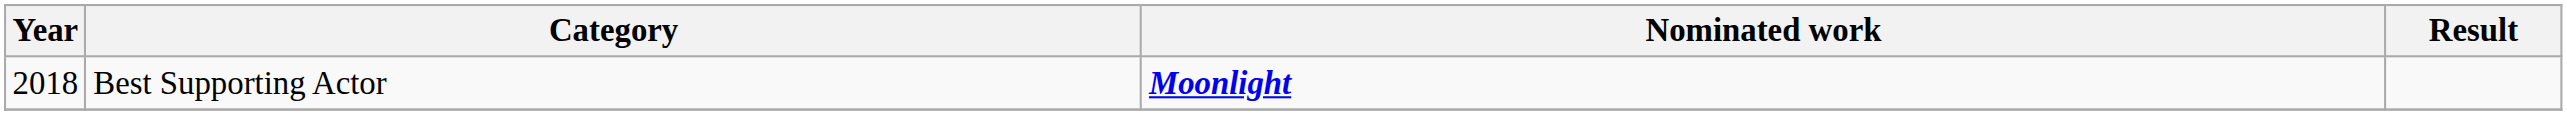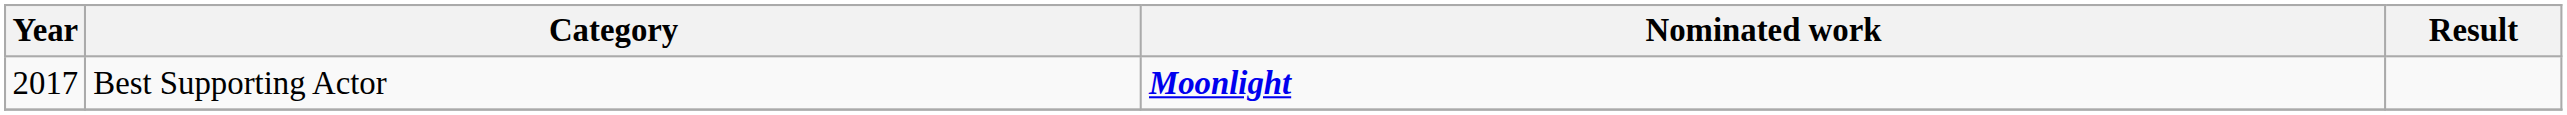Best Supporting Actor | Year: 2018 -> 2017
